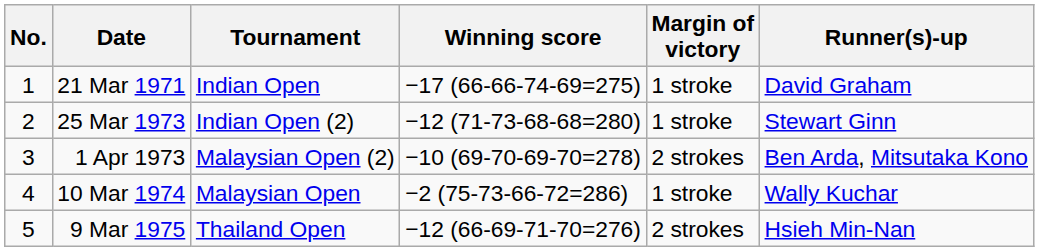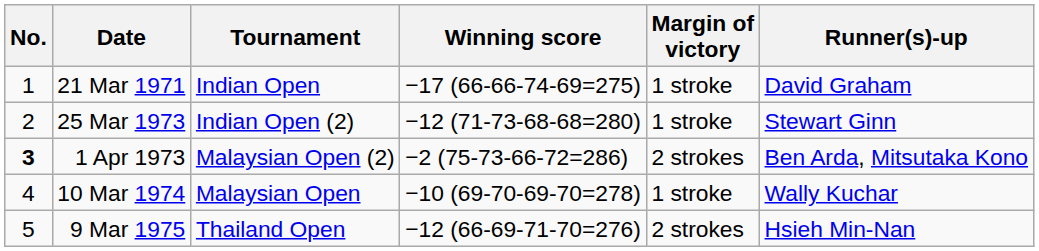1 Apr 1973 | No.: normal -> bold
1 Apr 1973 | Winning score: −10 (69-70-69-70=278) -> −2 (75-73-66-72=286)
10 Mar 1974 | Winning score: −2 (75-73-66-72=286) -> −10 (69-70-69-70=278)
